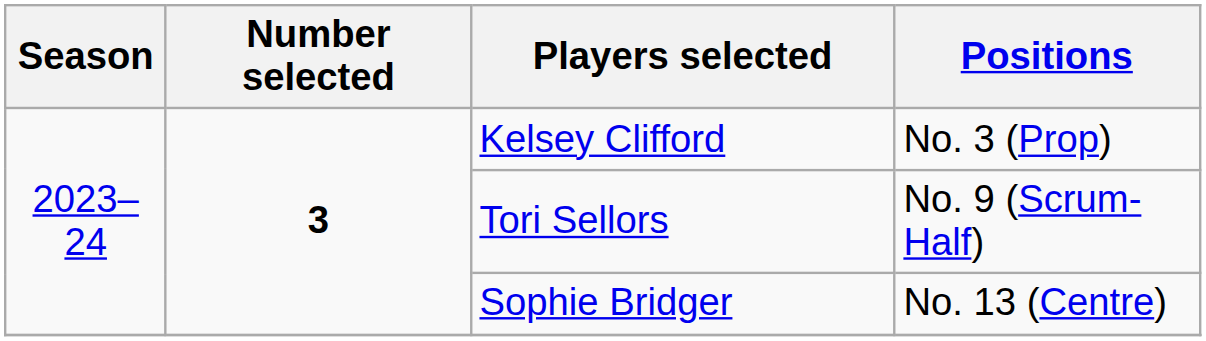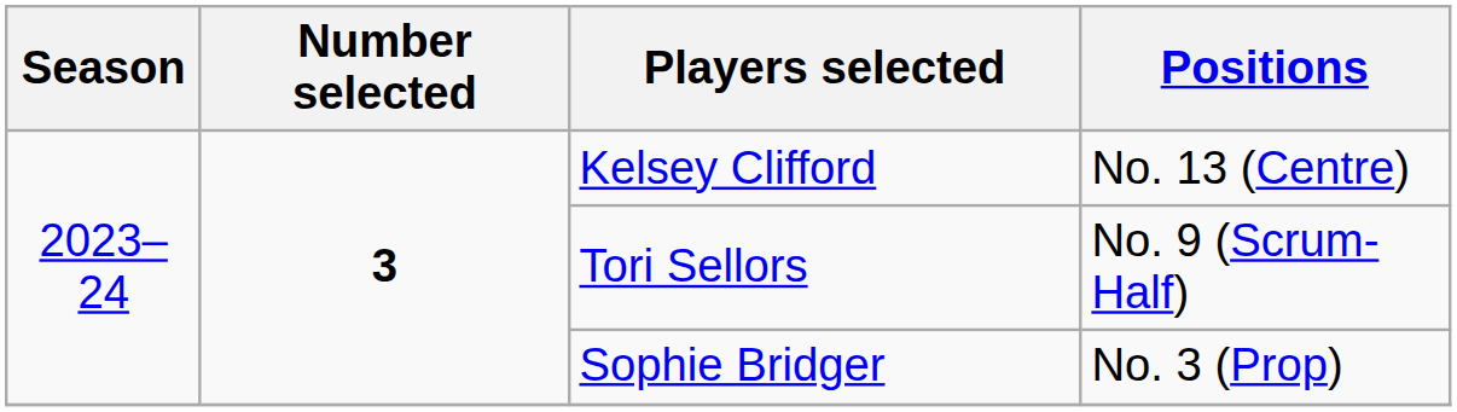Kelsey Clifford | Positions: No. 3 (Prop) -> No. 13 (Centre)
Sophie Bridger | Positions: No. 13 (Centre) -> No. 3 (Prop)
